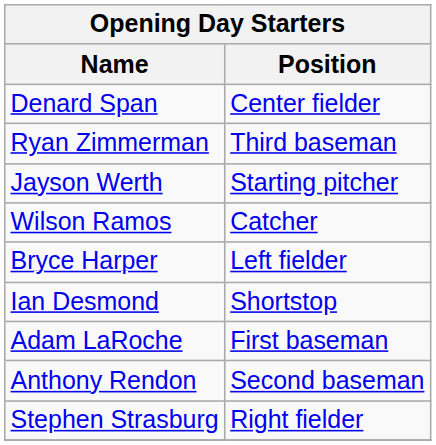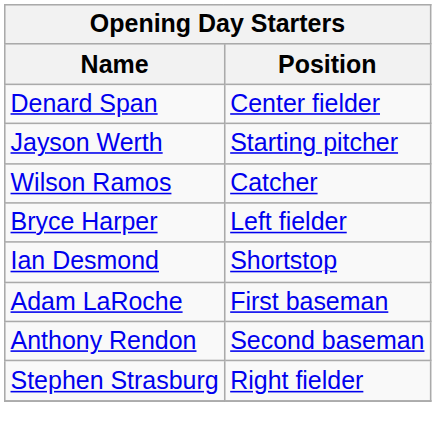- row: Ryan Zimmerman | Third baseman
